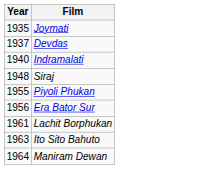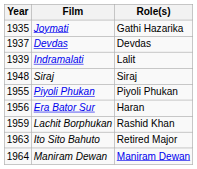+ column: Role(s) | Gathi Hazarika | Devdas | Lalit | Siraj | Piyoli Phukan | Haran | Rashid Khan | Retired Major | Maniram Dewan
Indramalati | Year: 1940 -> 1939
Lachit Borphukan | Year: 1961 -> 1959
